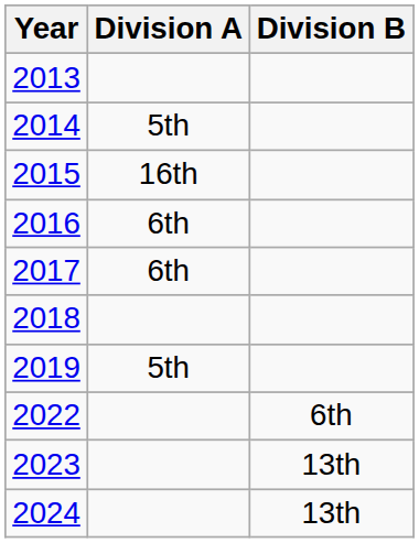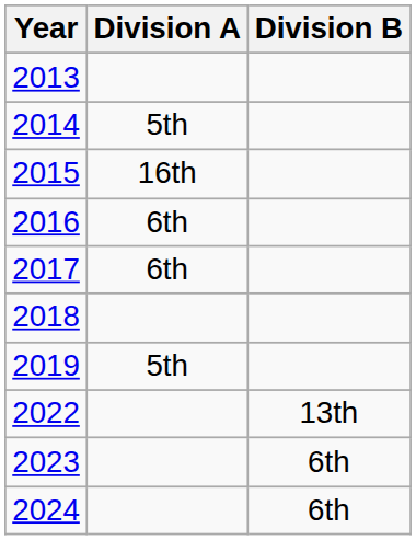2022 | Division B: 6th -> 13th
2023 | Division B: 13th -> 6th
2024 | Division B: 13th -> 6th
